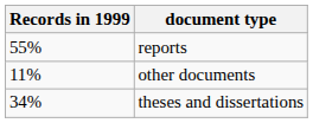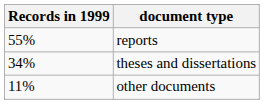rows swapped: theses and dissertations <-> other documents
